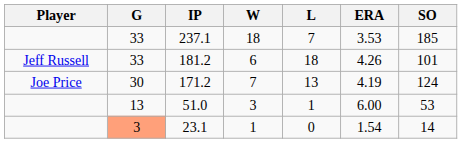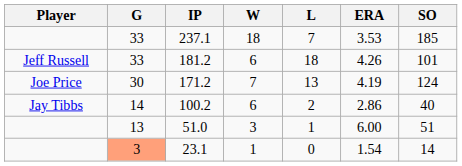+ row: Jay Tibbs | 14 | 100.2 | 6 | 2 | 2.86 | 40
51.0 | SO: 53 -> 51
